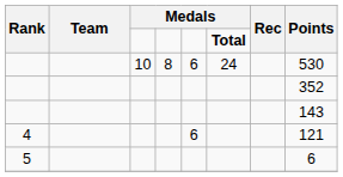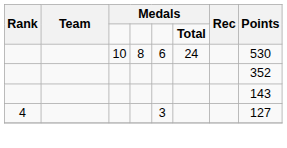4 | column 5: 6 -> 3
4 | Points: 121 -> 127
- row: 5 | 6
